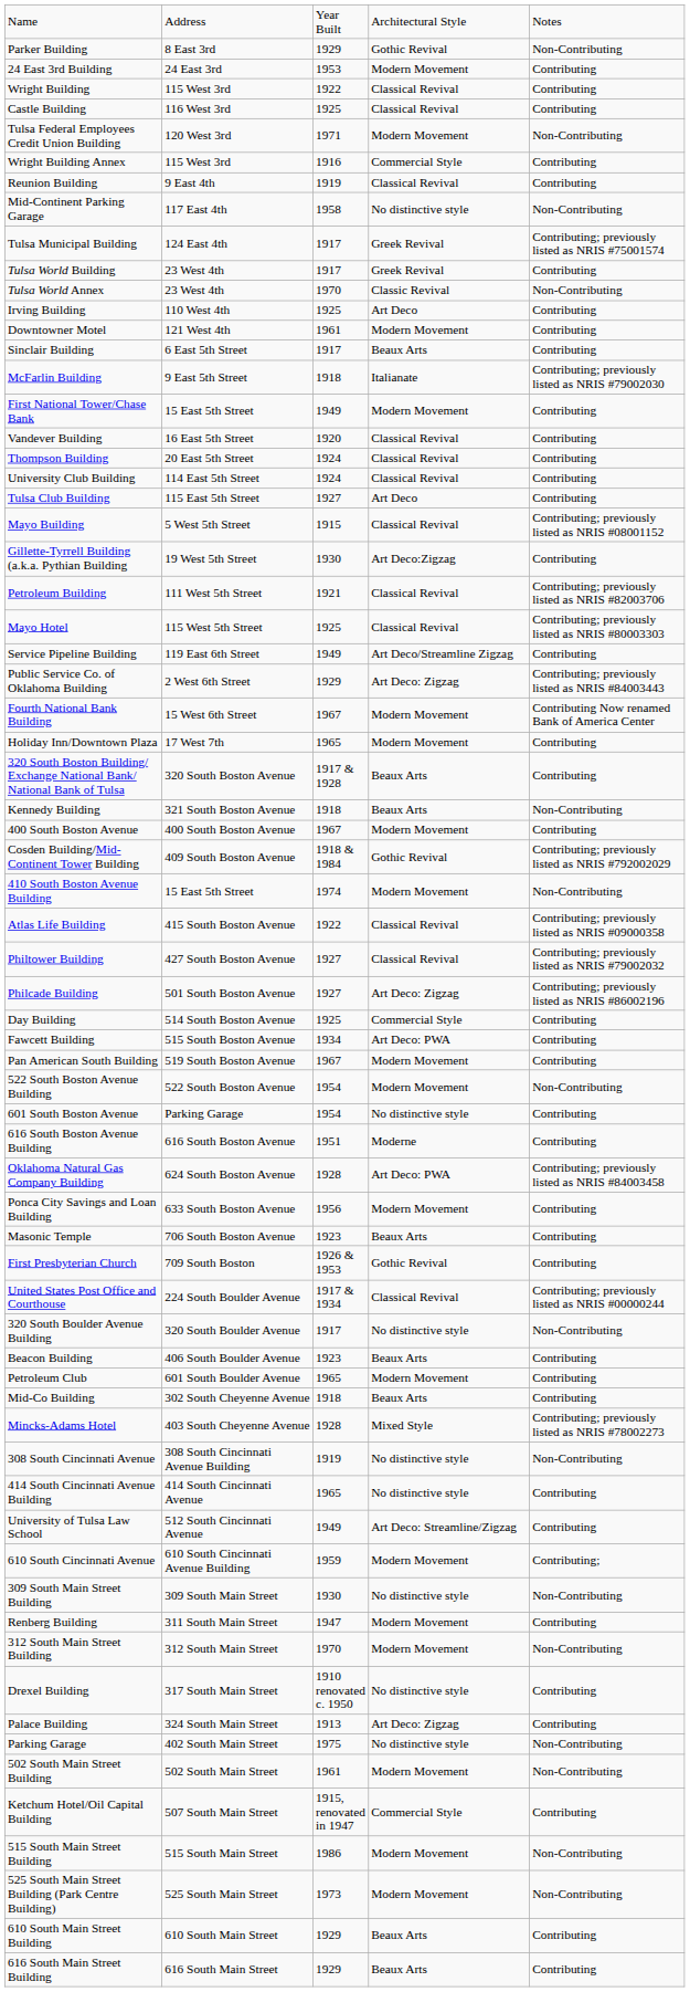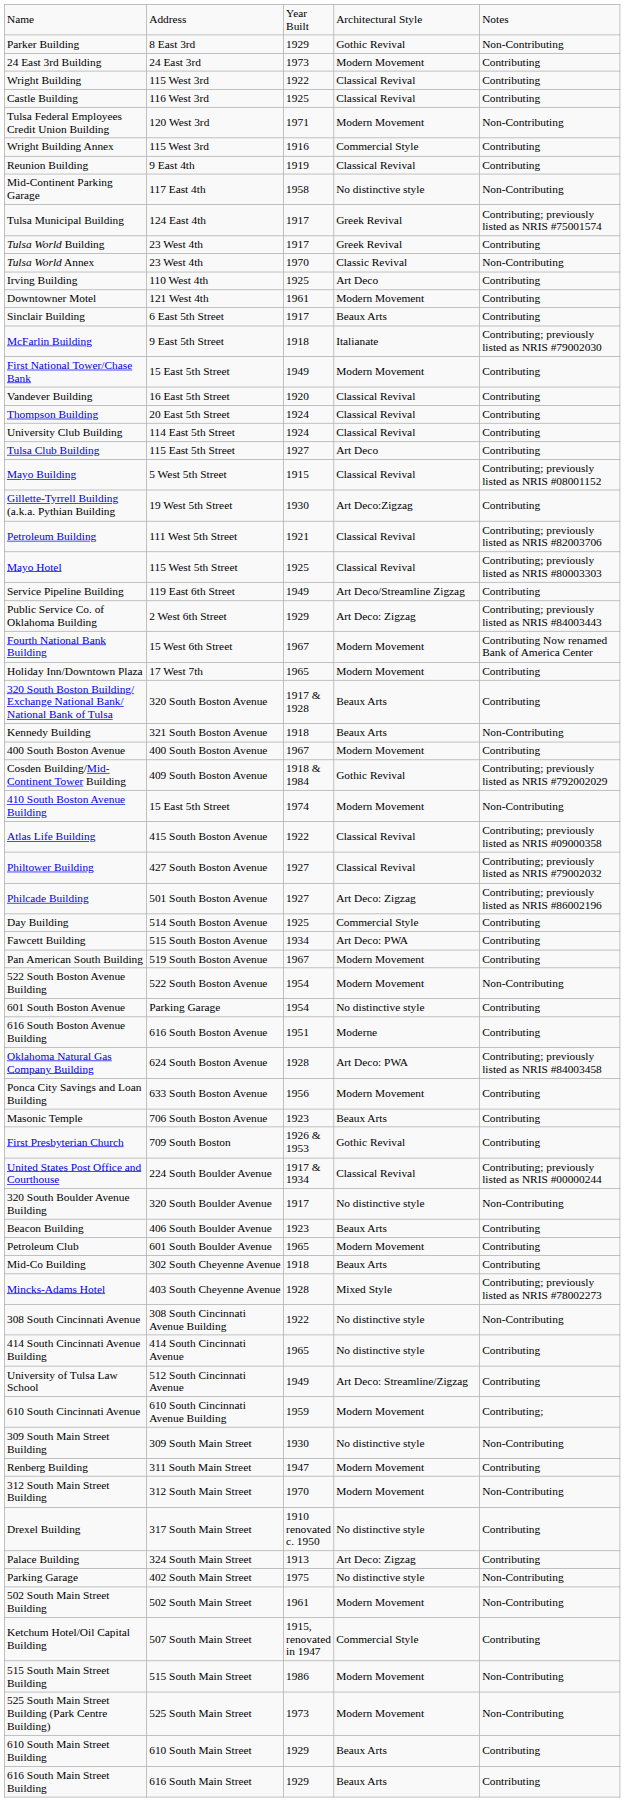24 East 3rd Building | column 3: 1953 -> 1973
308 South Cincinnati Avenue | column 3: 1919 -> 1922
